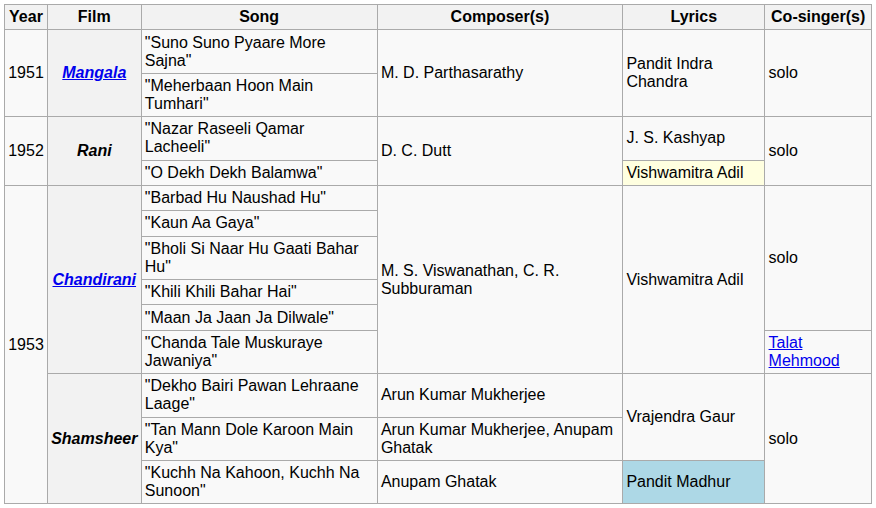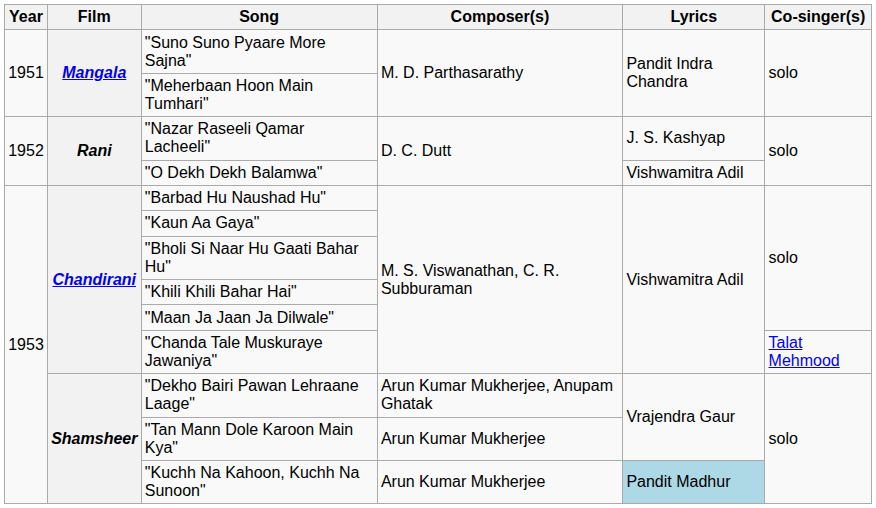"O Dekh Dekh Balamwa" | Lyrics: lightyellow background -> no background
"Dekho Bairi Pawan Lehraane Laage" | Composer(s): Arun Kumar Mukherjee -> Arun Kumar Mukherjee, Anupam Ghatak
"Tan Mann Dole Karoon Main Kya" | Composer(s): Arun Kumar Mukherjee, Anupam Ghatak -> Arun Kumar Mukherjee
"Kuchh Na Kahoon, Kuchh Na Sunoon" | Composer(s): Anupam Ghatak -> Arun Kumar Mukherjee
